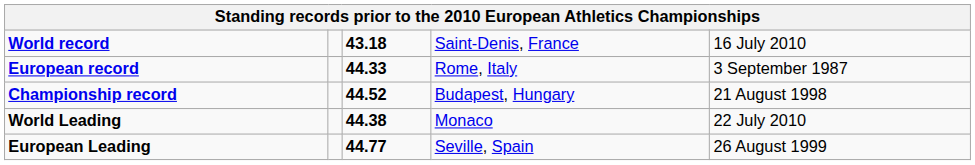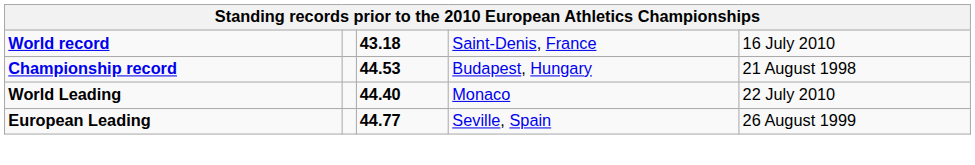- row: European record | 44.33 | Rome, Italy | 3 September 1987
Championship record | column 3: 44.52 -> 44.53
World Leading | column 3: 44.38 -> 44.40
